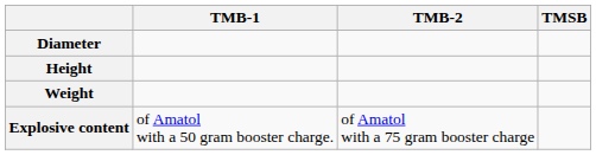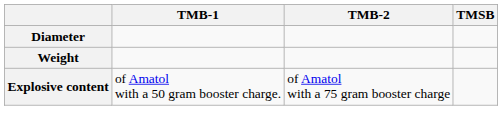- row: Height
